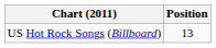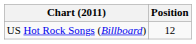US Hot Rock Songs (Billboard) | Position: 13 -> 12
